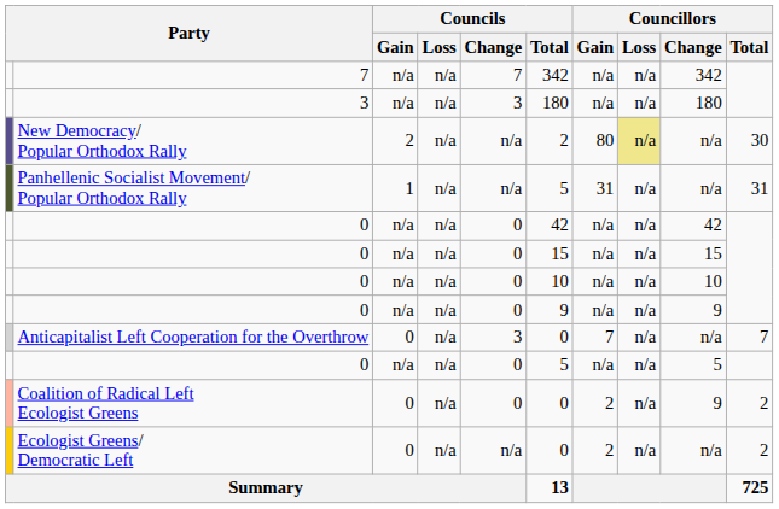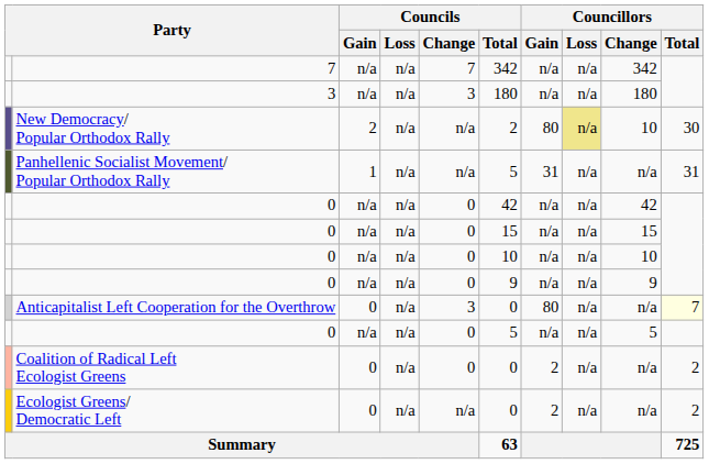New Democracy/ Popular Orthodox Rally | Councillors / Change: n/a -> 10
Anticapitalist Left Cooperation for the Overthrow | Councillors / Gain: 7 -> 80
Anticapitalist Left Cooperation for the Overthrow | Councillors / Total: no background -> lightyellow background
Coalition of Radical Left Ecologist Greens | Councillors / Change: 9 -> n/a
Summary | Councils / Total: 13 -> 63
